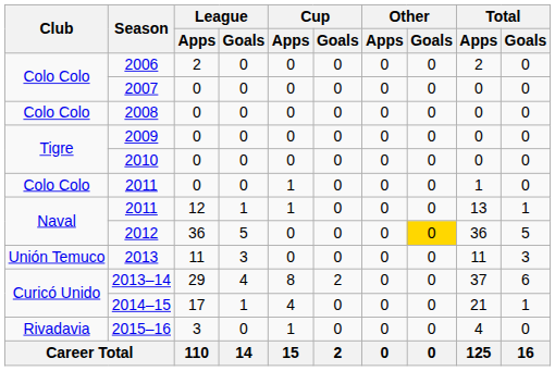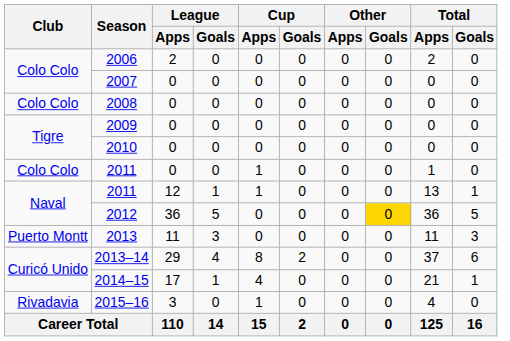2013 | Club: Unión Temuco -> Puerto Montt
